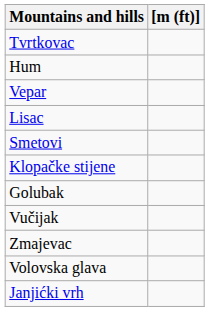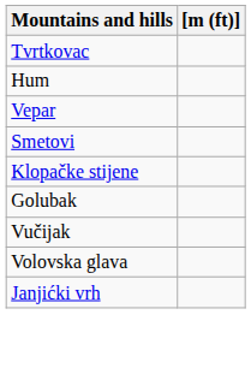- row: Lisac
- row: Zmajevac
